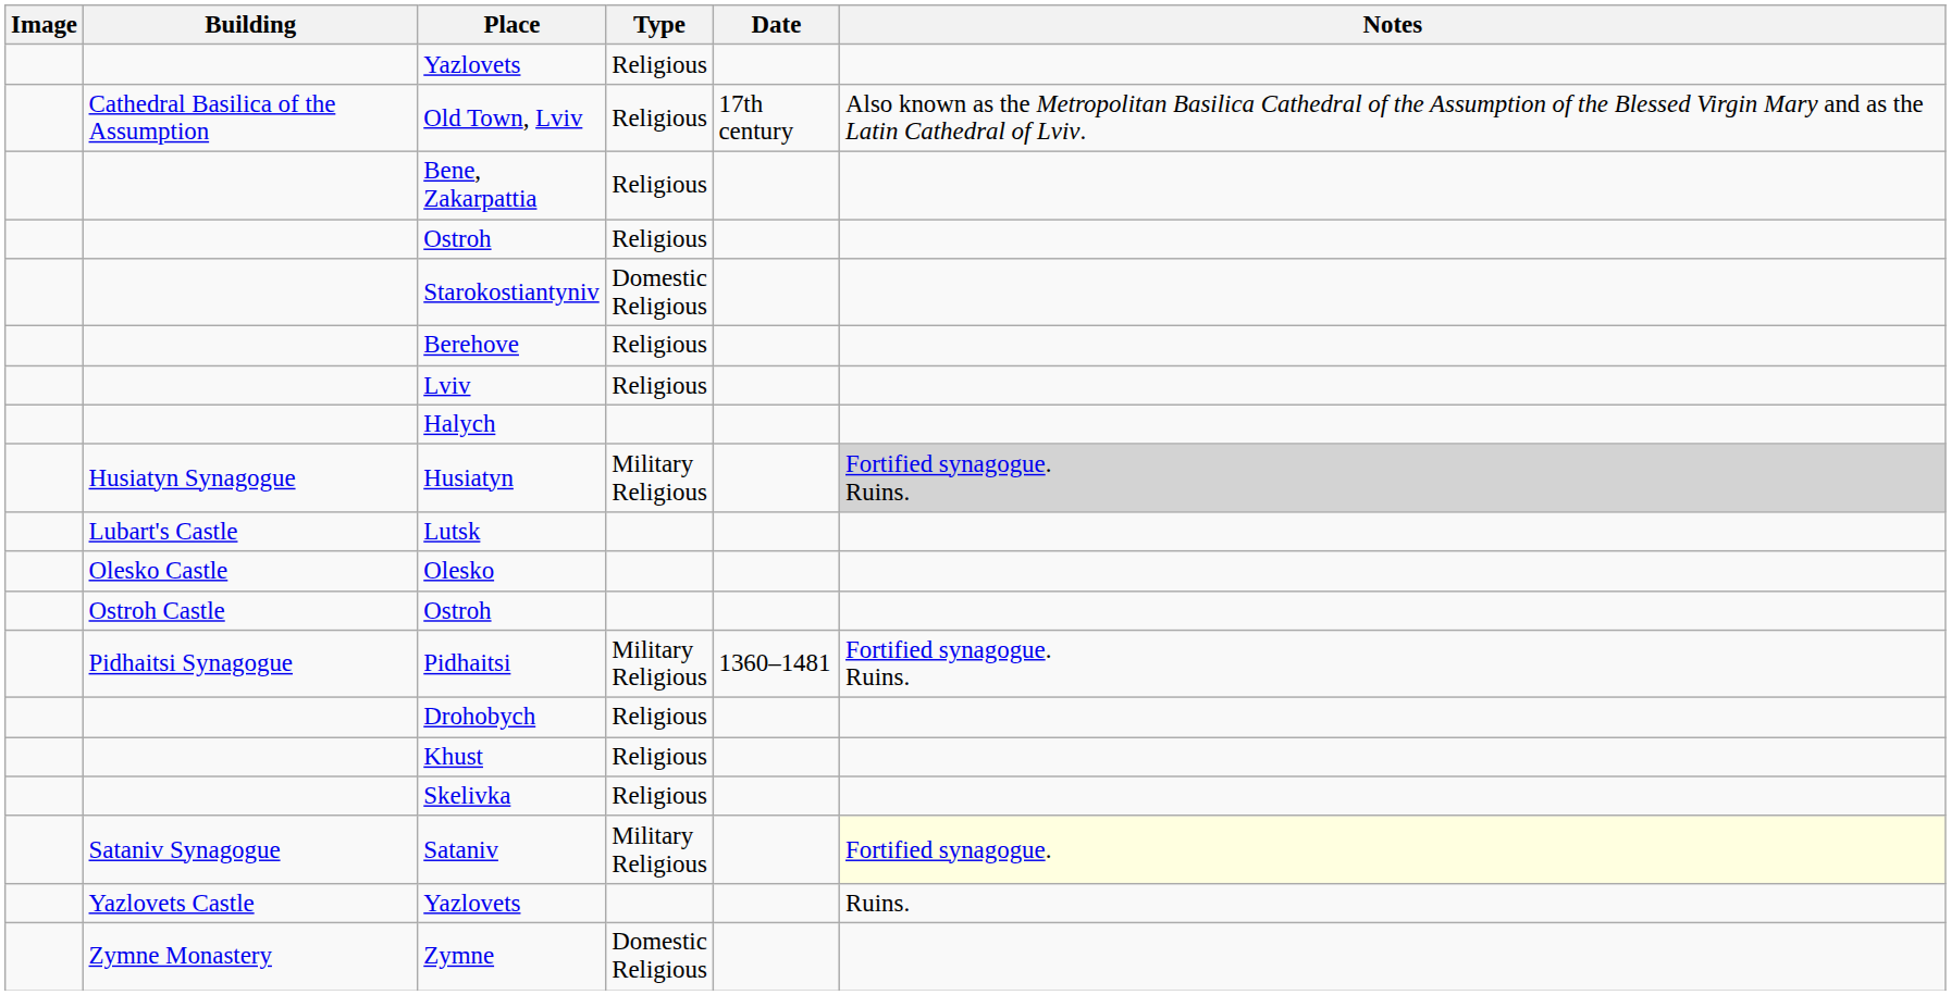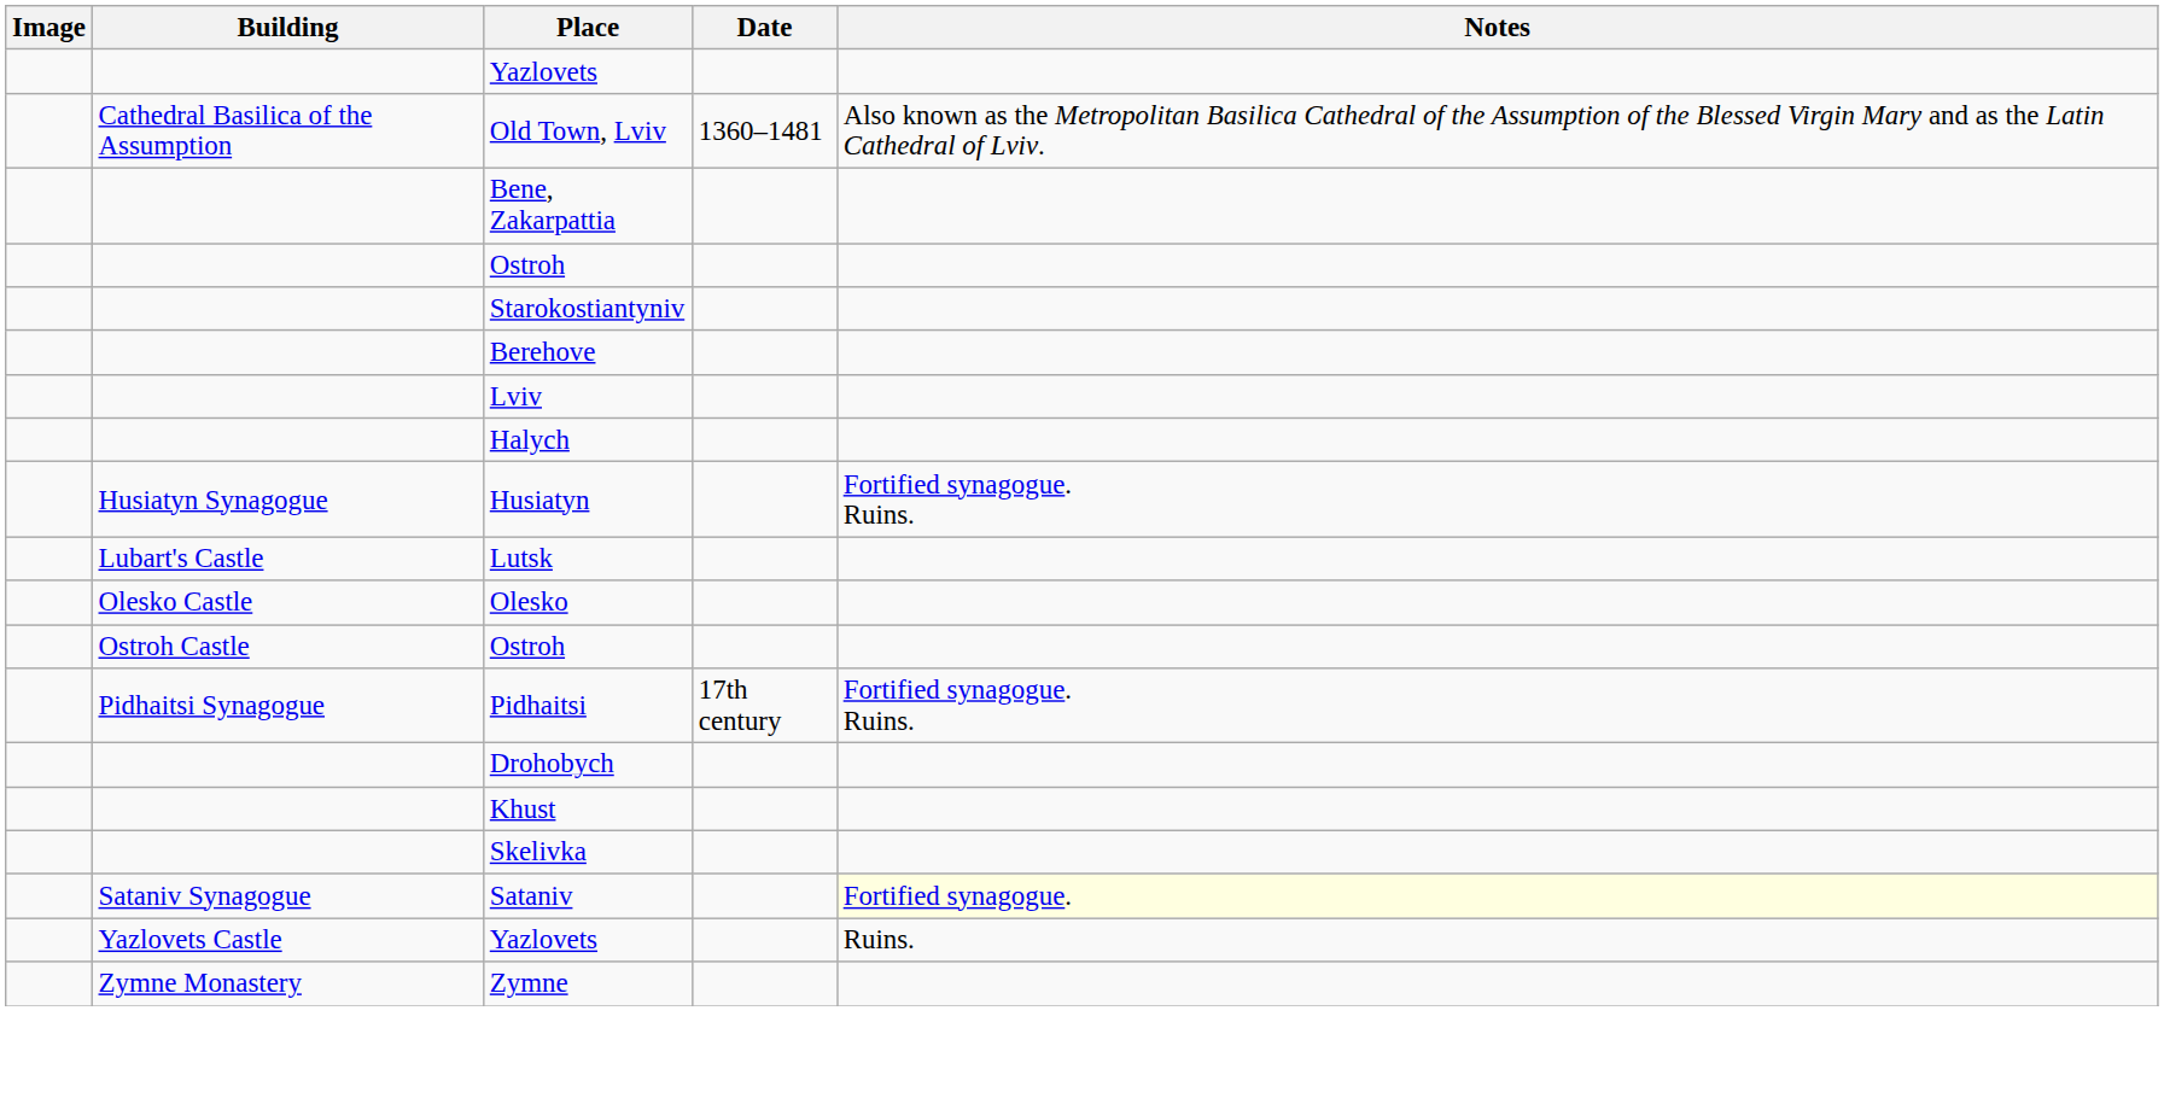- column: Type | Religious | Religious | Religious | Religious | Domestic Religious | Religious | Religious | Military Religious | Military Religious | Religious | Religious | Religious | Military Religious | Domestic Religious
Old Town, Lviv | Date: 17th century -> 1360–1481
Husiatyn | Notes: lightgrey background -> no background
Pidhaitsi | Date: 1360–1481 -> 17th century
